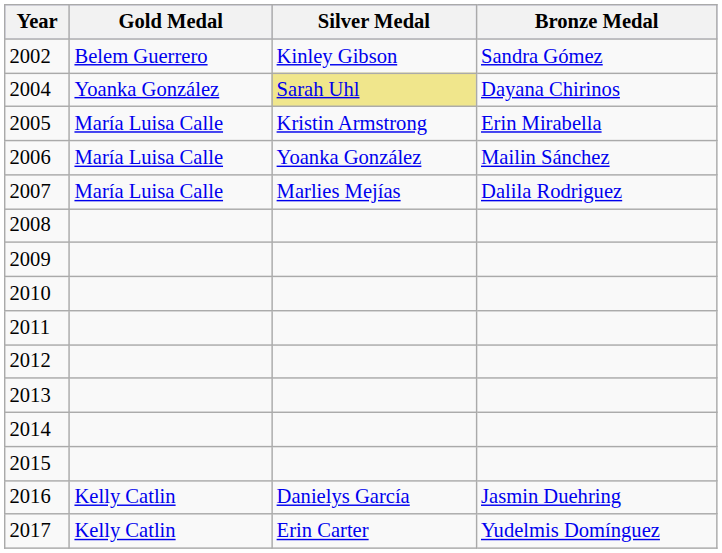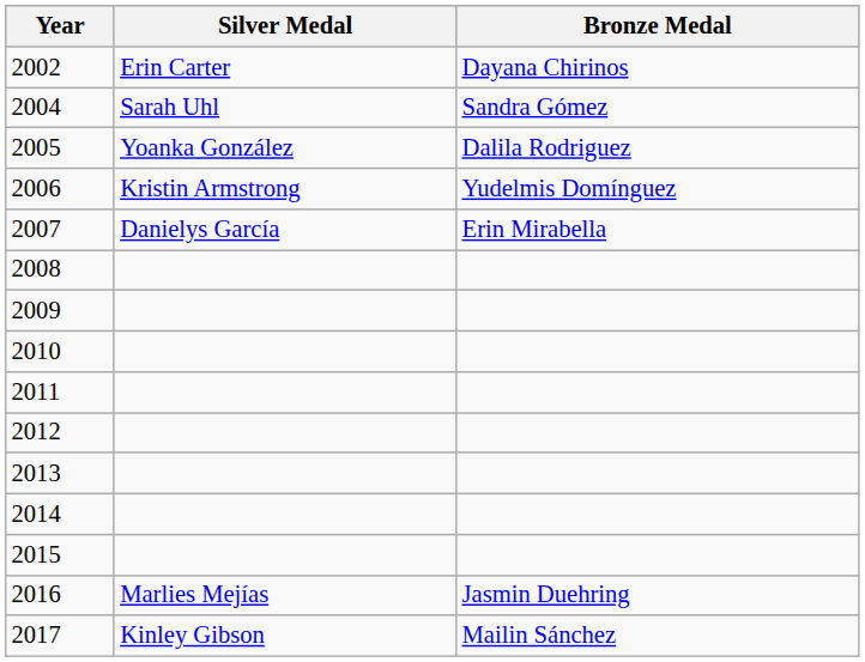- column: Gold Medal | Belem Guerrero | Yoanka González | María Luisa Calle | María Luisa Calle | María Luisa Calle | Kelly Catlin | Kelly Catlin
2002 | Silver Medal: Kinley Gibson -> Erin Carter
2002 | Bronze Medal: Sandra Gómez -> Dayana Chirinos
2004 | Silver Medal: khaki background -> no background
2004 | Bronze Medal: Dayana Chirinos -> Sandra Gómez
2005 | Silver Medal: Kristin Armstrong -> Yoanka González
2005 | Bronze Medal: Erin Mirabella -> Dalila Rodriguez
2006 | Silver Medal: Yoanka González -> Kristin Armstrong
2006 | Bronze Medal: Mailin Sánchez -> Yudelmis Domínguez
2007 | Silver Medal: Marlies Mejías -> Danielys García
2007 | Bronze Medal: Dalila Rodriguez -> Erin Mirabella
2016 | Silver Medal: Danielys García -> Marlies Mejías
2017 | Silver Medal: Erin Carter -> Kinley Gibson
2017 | Bronze Medal: Yudelmis Domínguez -> Mailin Sánchez
